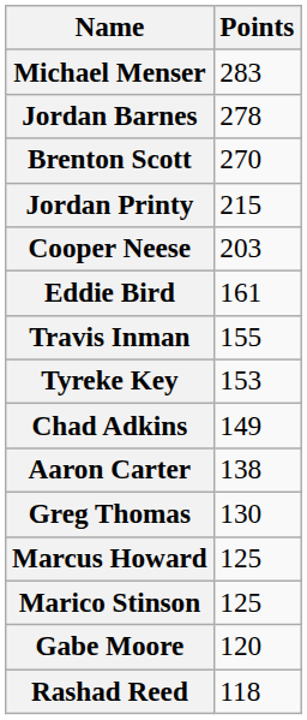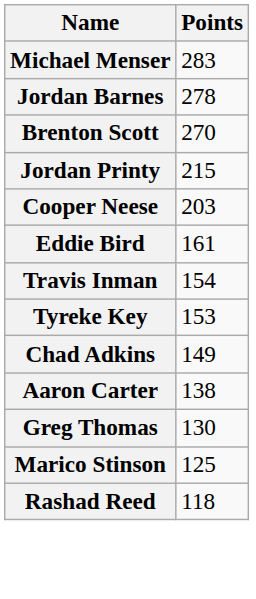Travis Inman | Points: 155 -> 154
- row: Marcus Howard | 125
- row: Gabe Moore | 120
